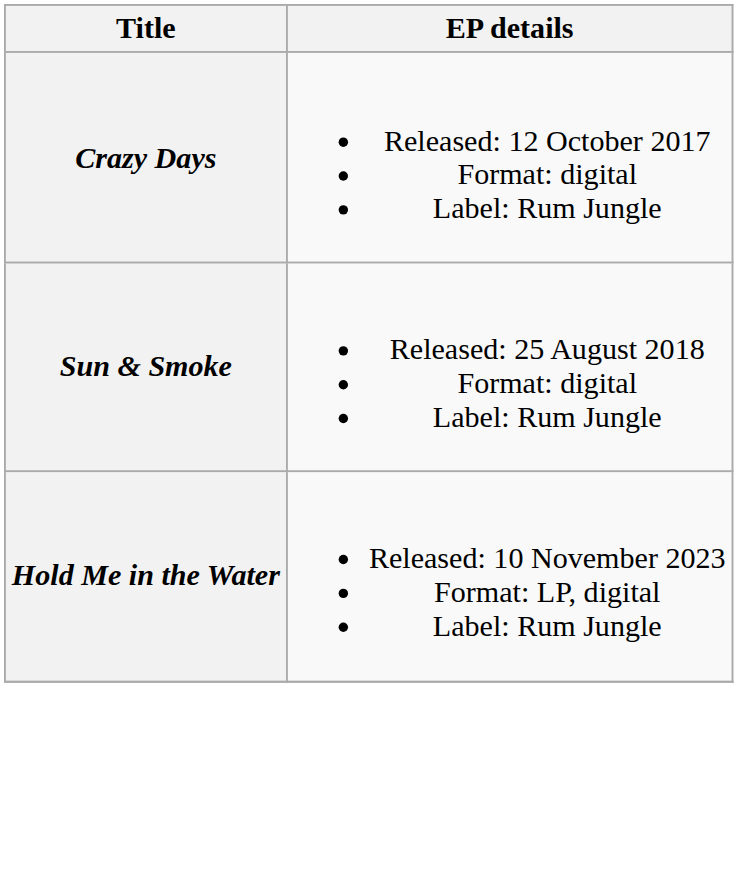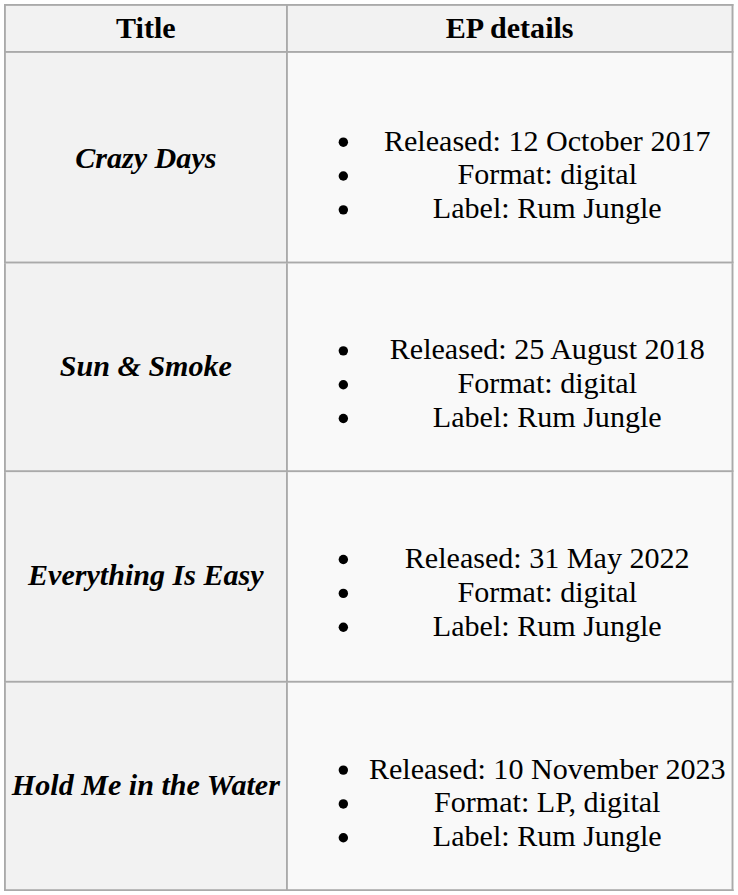+ row: Everything Is Easy | Released: 31 May 2022 Format: digital Label: Rum Jungle
